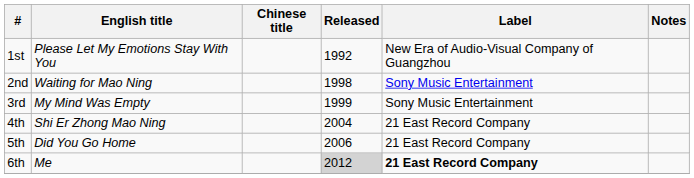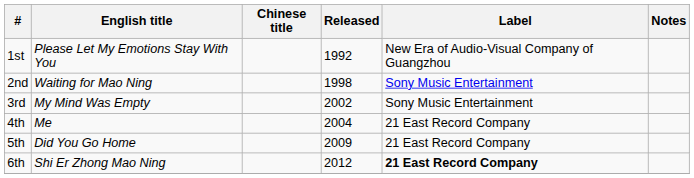3rd | Released: 1999 -> 2002
4th | English title: Shi Er Zhong Mao Ning -> Me
5th | Released: 2006 -> 2009
6th | English title: Me -> Shi Er Zhong Mao Ning
6th | Released: lightgrey background -> no background
